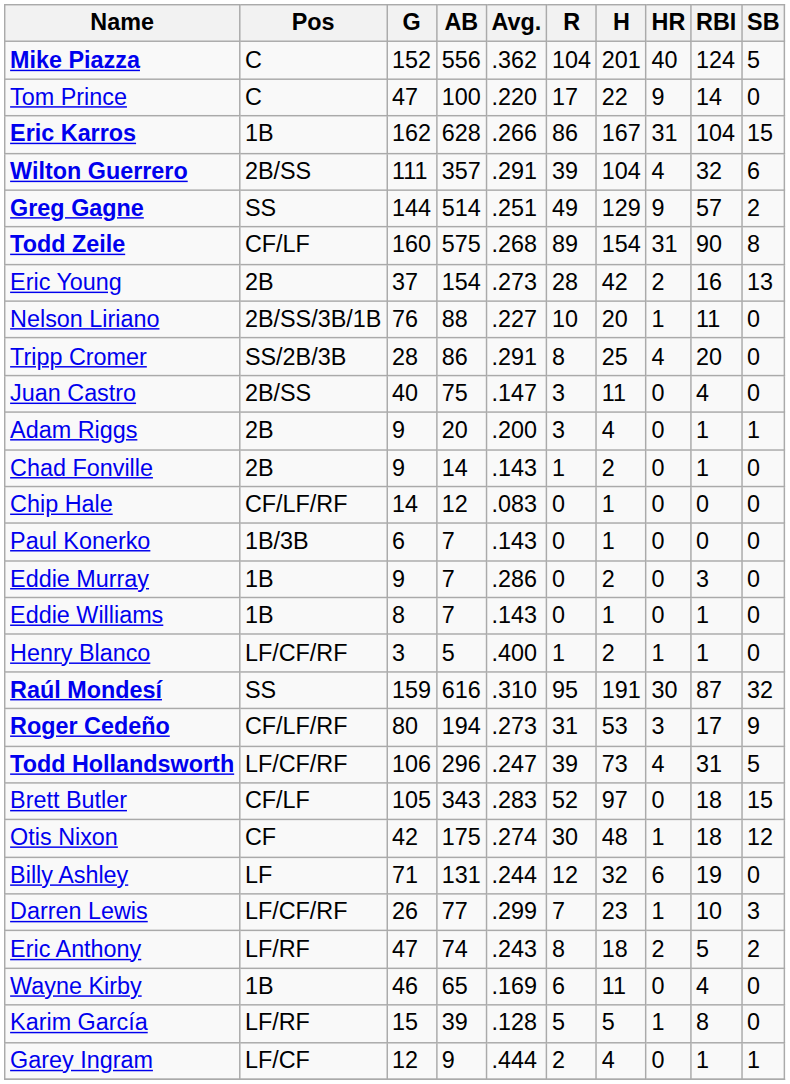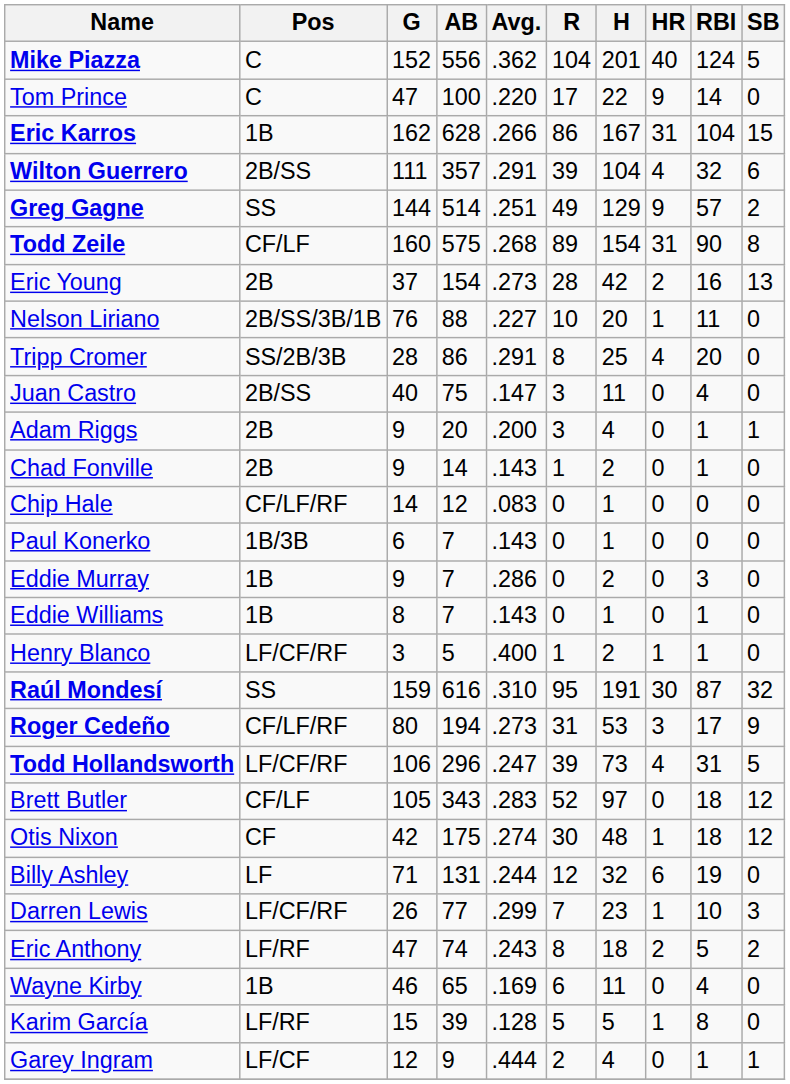Brett Butler | SB: 15 -> 12
